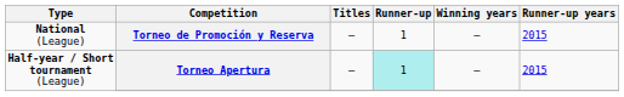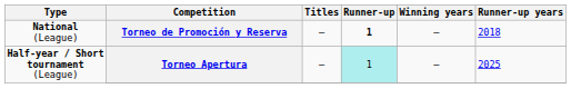Torneo de Promoción y Reserva | Runner-up: normal -> bold
Torneo de Promoción y Reserva | Runner-up years: 2015 -> 2018
Torneo Apertura | Runner-up years: 2015 -> 2025
